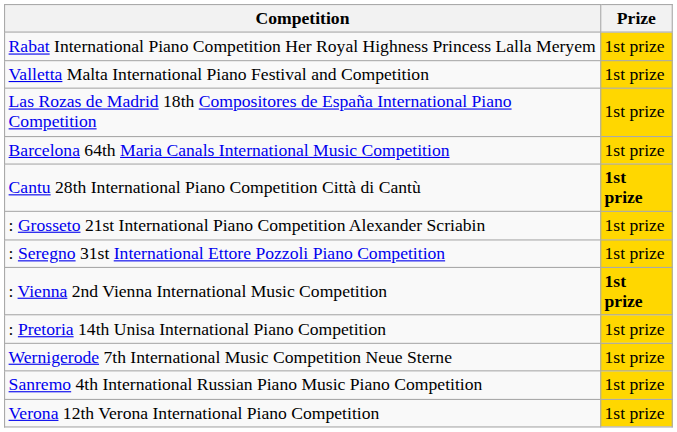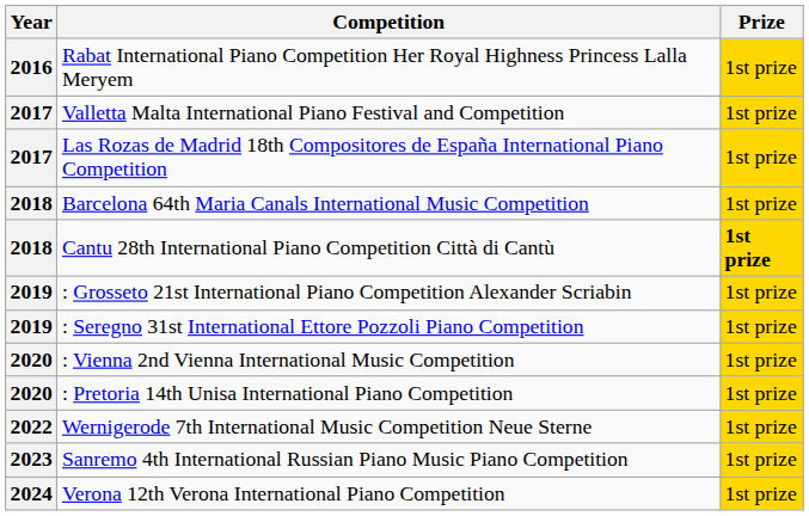+ column: Year | 2016 | 2017 | 2017 | 2018 | 2018 | 2019 | 2019 | 2020 | 2020 | 2022 | 2023 | 2024
: Vienna 2nd Vienna International Music Competition | Prize: bold -> normal
